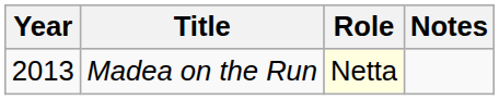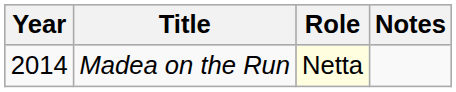Madea on the Run | Year: 2013 -> 2014
